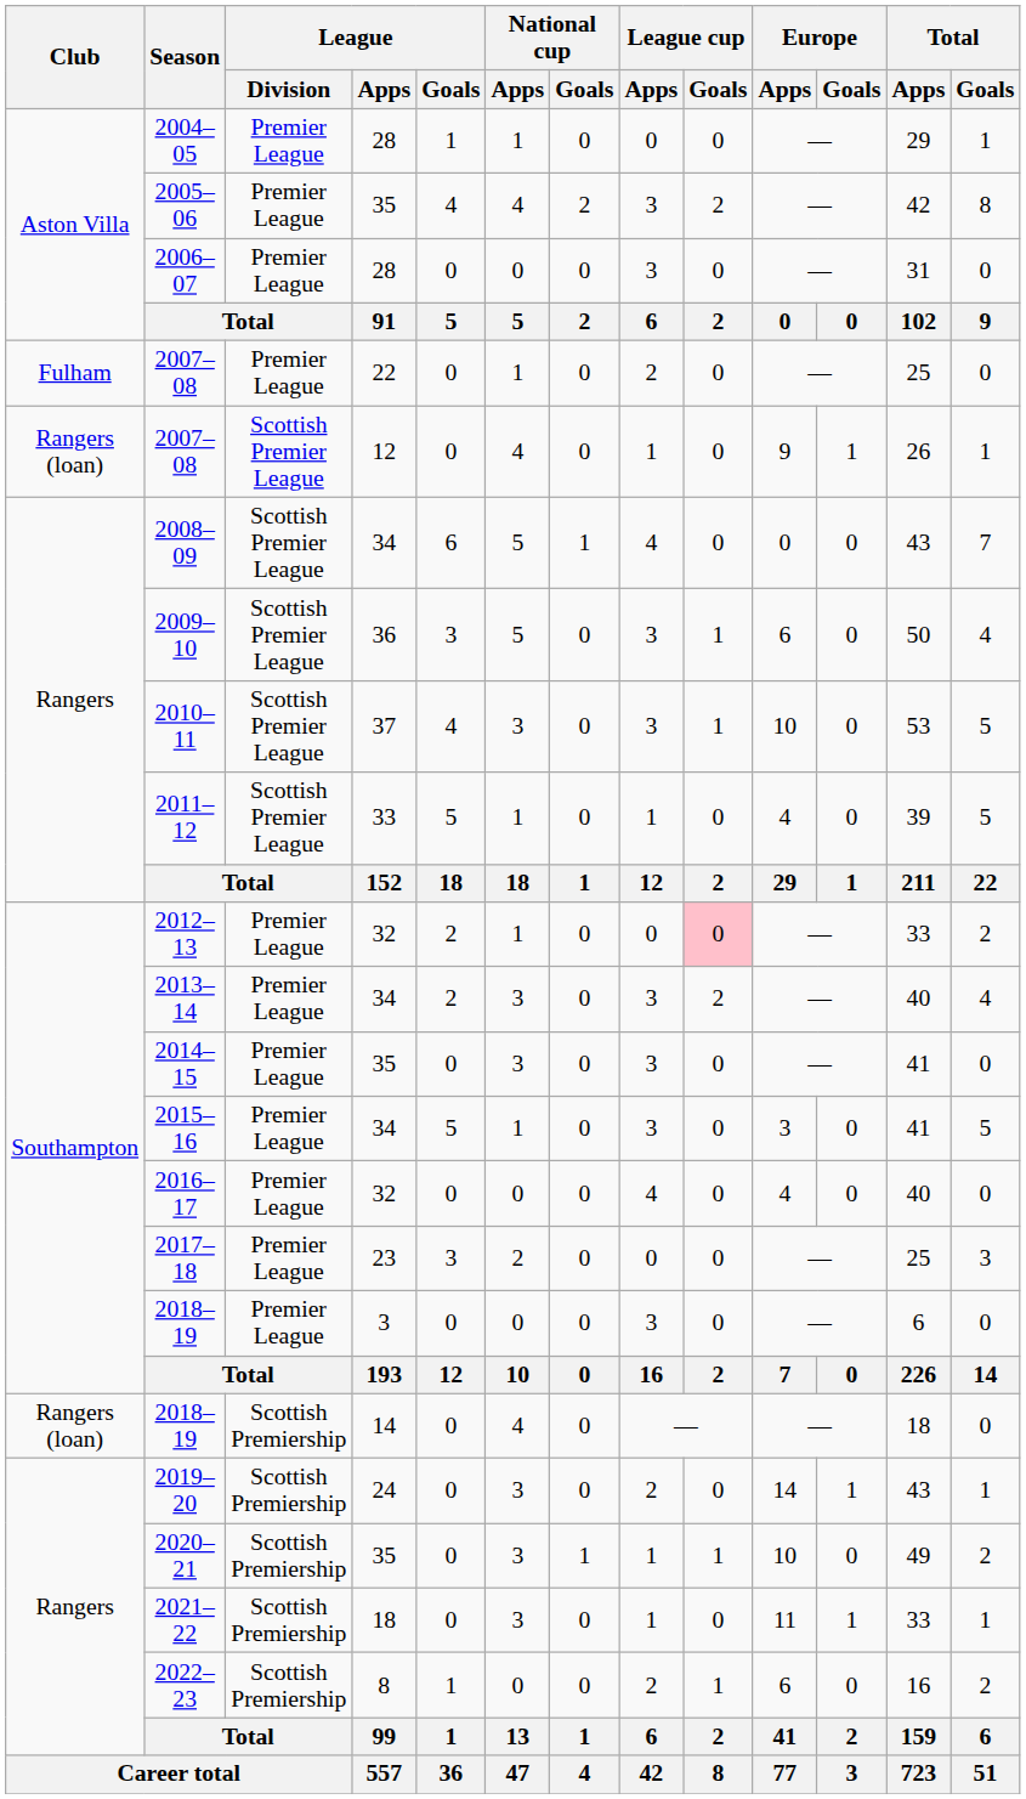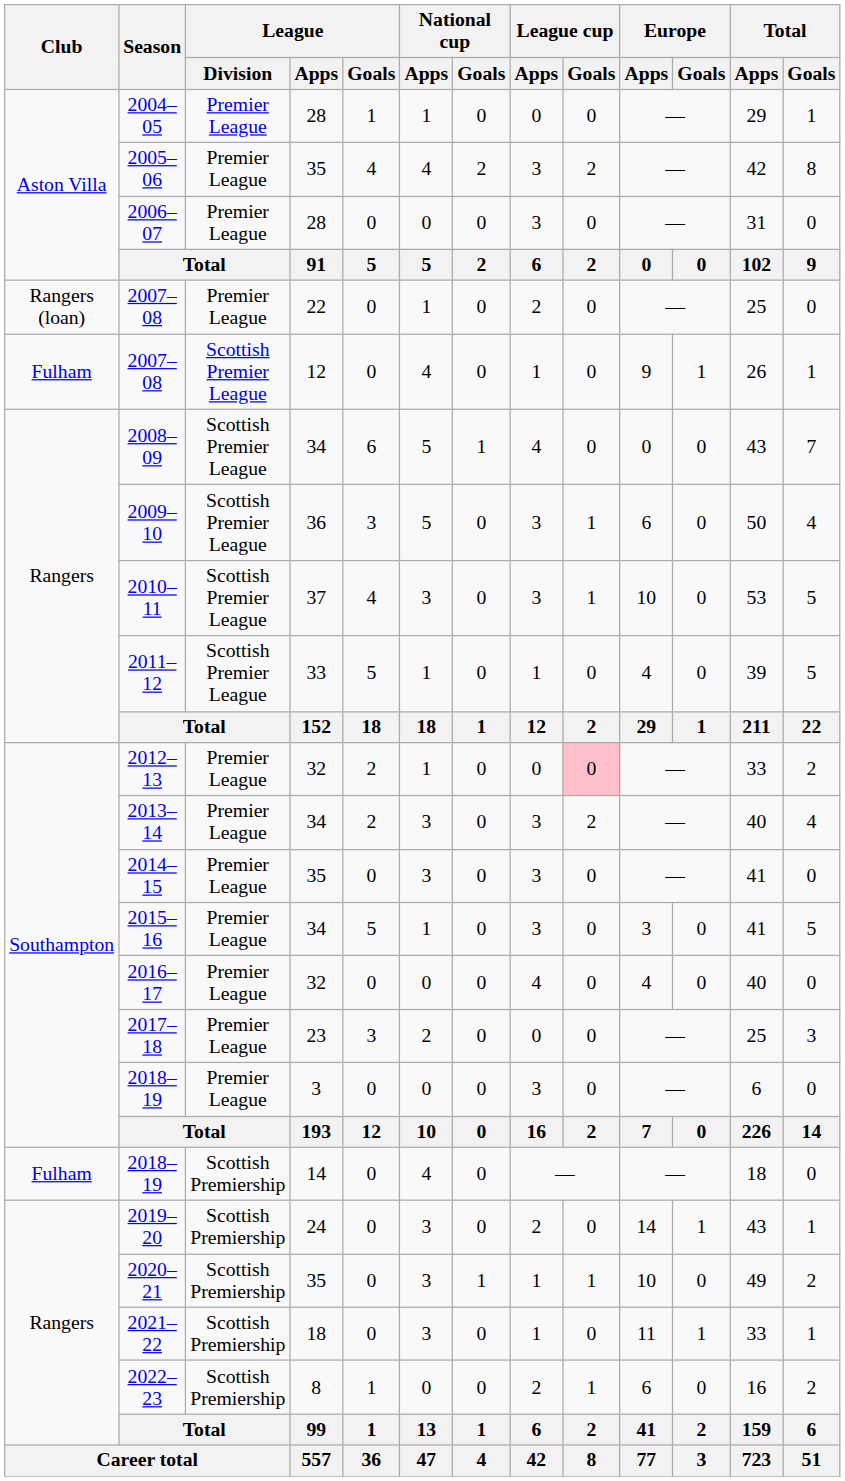2007–08 / 22 | Club: Fulham -> Rangers (loan)
2007–08 / 12 | Club: Rangers (loan) -> Fulham
2018–19 / 14 | Club: Rangers (loan) -> Fulham
